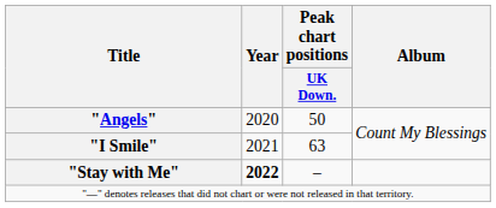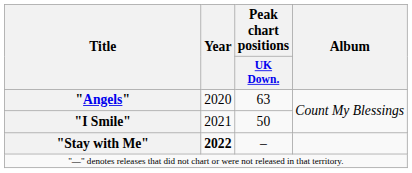"Angels" | Peak chart positions / UK Down.: 50 -> 63
"I Smile" | Peak chart positions / UK Down.: 63 -> 50
